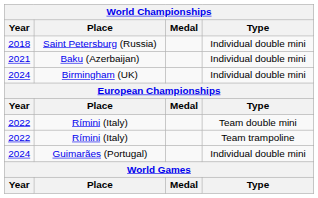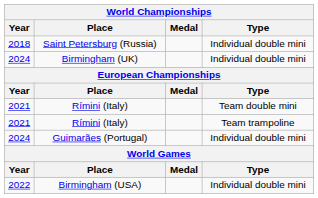- row: 2021 | Baku (Azerbaijan) | Individual double mini
Rímini (Italy) / Team double mini | Year: 2022 -> 2021
Rímini (Italy) / Team trampoline | Year: 2022 -> 2021
+ row: 2022 | Birmingham (USA) | Individual double mini
